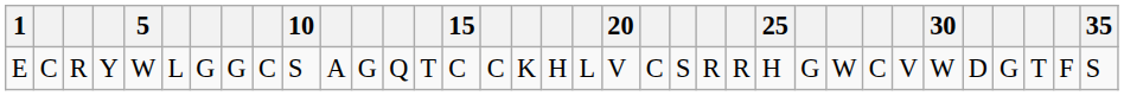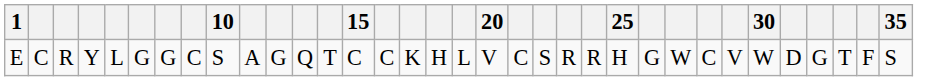- column: 5 | W
